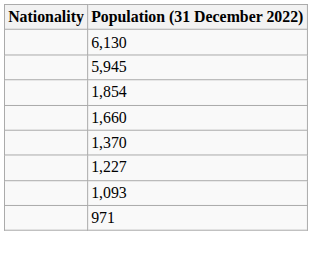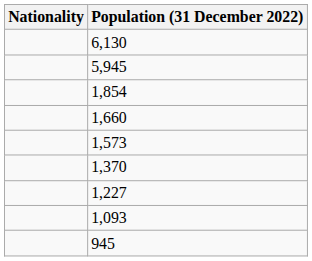+ row: 1,573
- row: 971
+ row: 945
